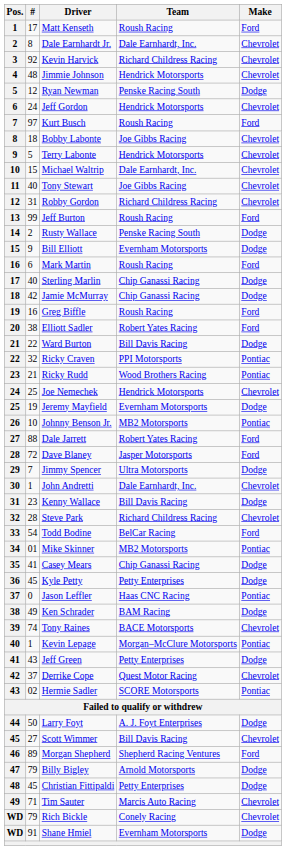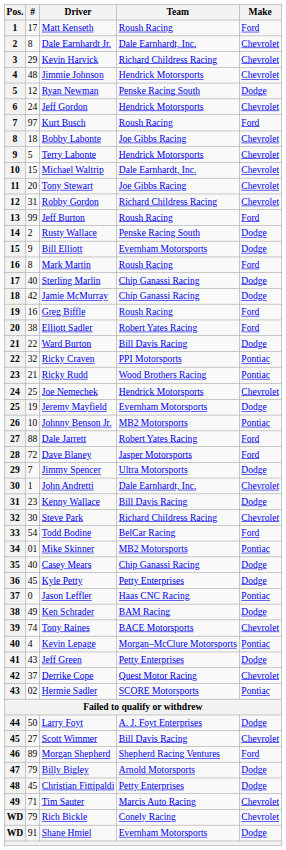Kevin Harvick | #: 92 -> 29
Tony Stewart | #: 40 -> 20
Mark Martin | #: 6 -> 8
Steve Park | #: 28 -> 30
Casey Mears | #: 41 -> 40
Kevin Lepage | #: 1 -> 4
